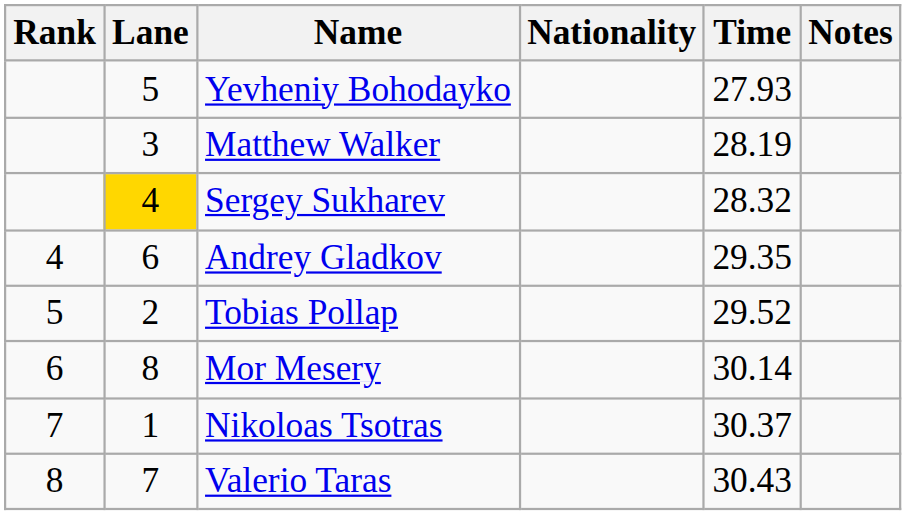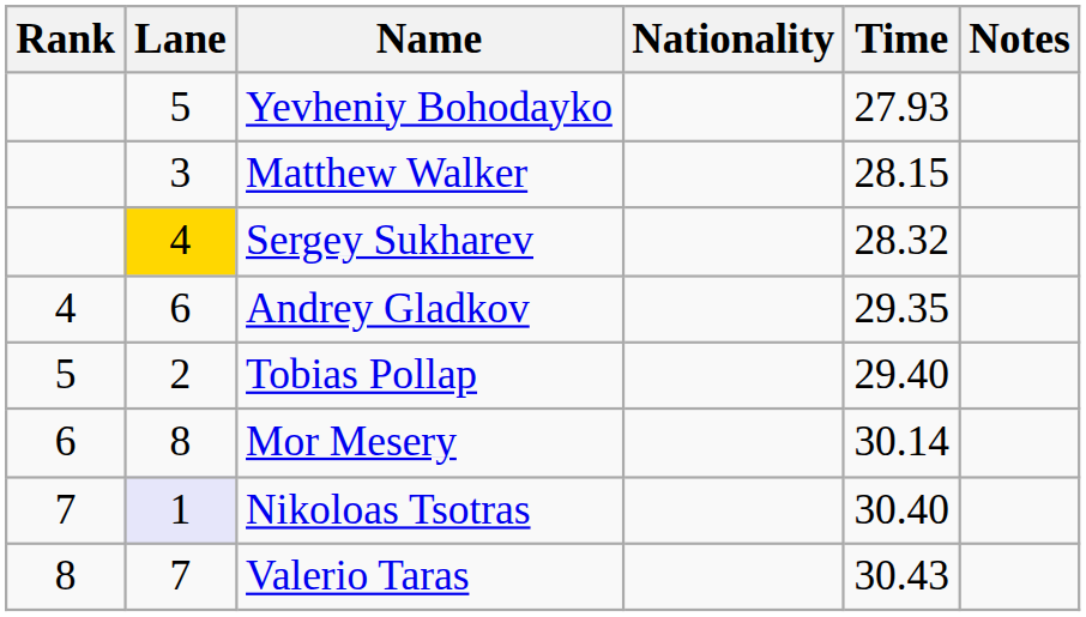Matthew Walker | Time: 28.19 -> 28.15
Tobias Pollap | Time: 29.52 -> 29.40
Nikoloas Tsotras | Lane: no background -> lavender background
Nikoloas Tsotras | Time: 30.37 -> 30.40
